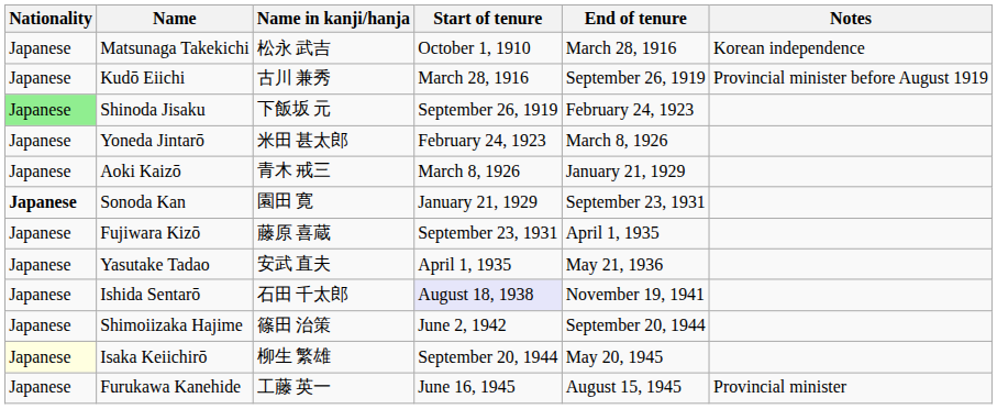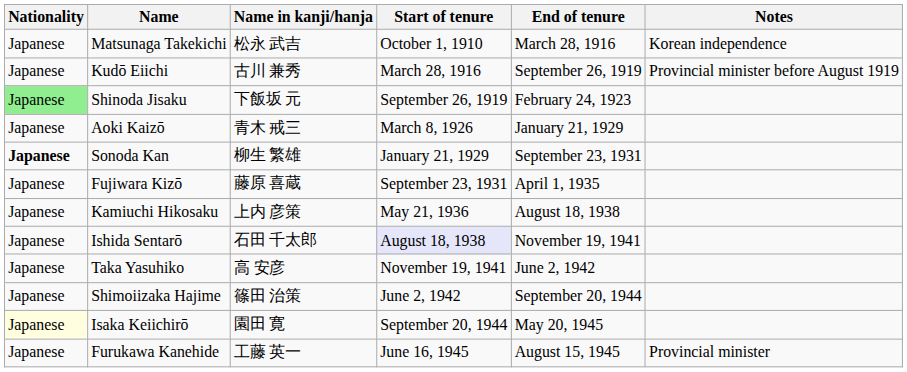- row: Japanese | Yoneda Jintarō | 米田 甚太郎 | February 24, 1923 | March 8, 1926
Sonoda Kan | Name in kanji/hanja: 園田 寛 -> 柳生 繁雄
- row: Japanese | Yasutake Tadao | 安武 直夫 | April 1, 1935 | May 21, 1936
+ row: Japanese | Kamiuchi Hikosaku | 上内 彦策 | May 21, 1936 | August 18, 1938
+ row: Japanese | Taka Yasuhiko | 高 安彦 | November 19, 1941 | June 2, 1942
Isaka Keiichirō | Name in kanji/hanja: 柳生 繁雄 -> 園田 寛
